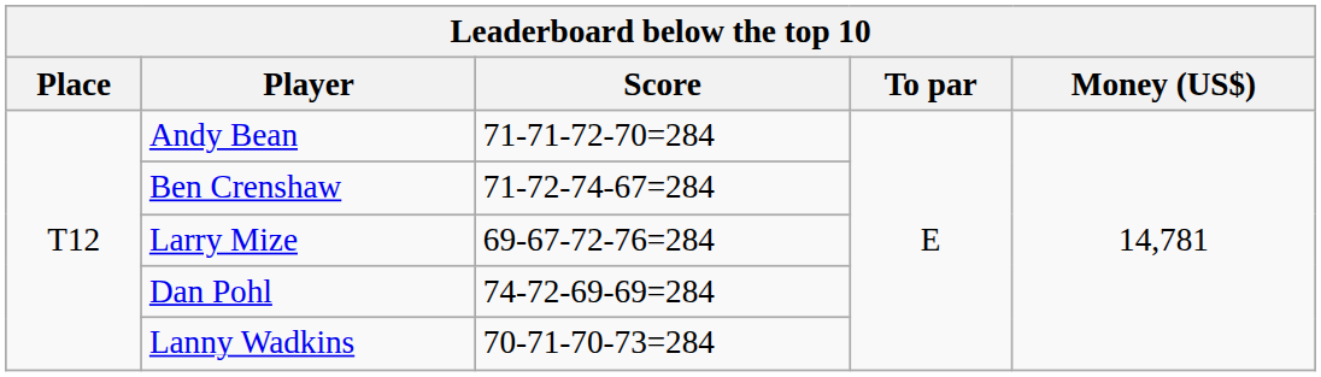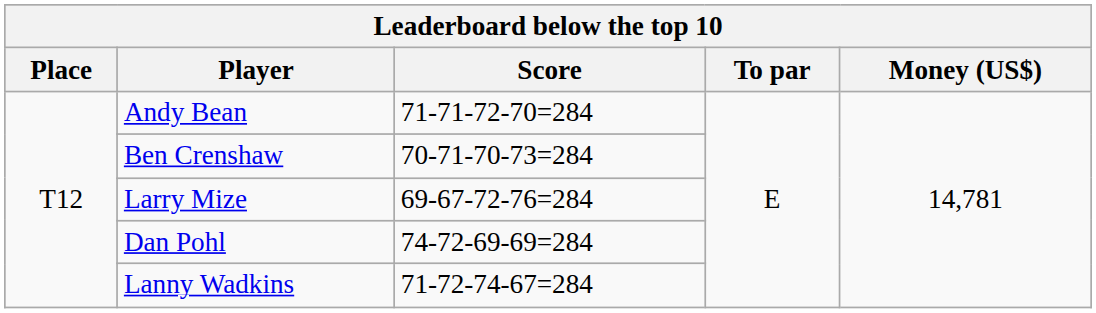Ben Crenshaw | Score: 71-72-74-67=284 -> 70-71-70-73=284
Lanny Wadkins | Score: 70-71-70-73=284 -> 71-72-74-67=284
